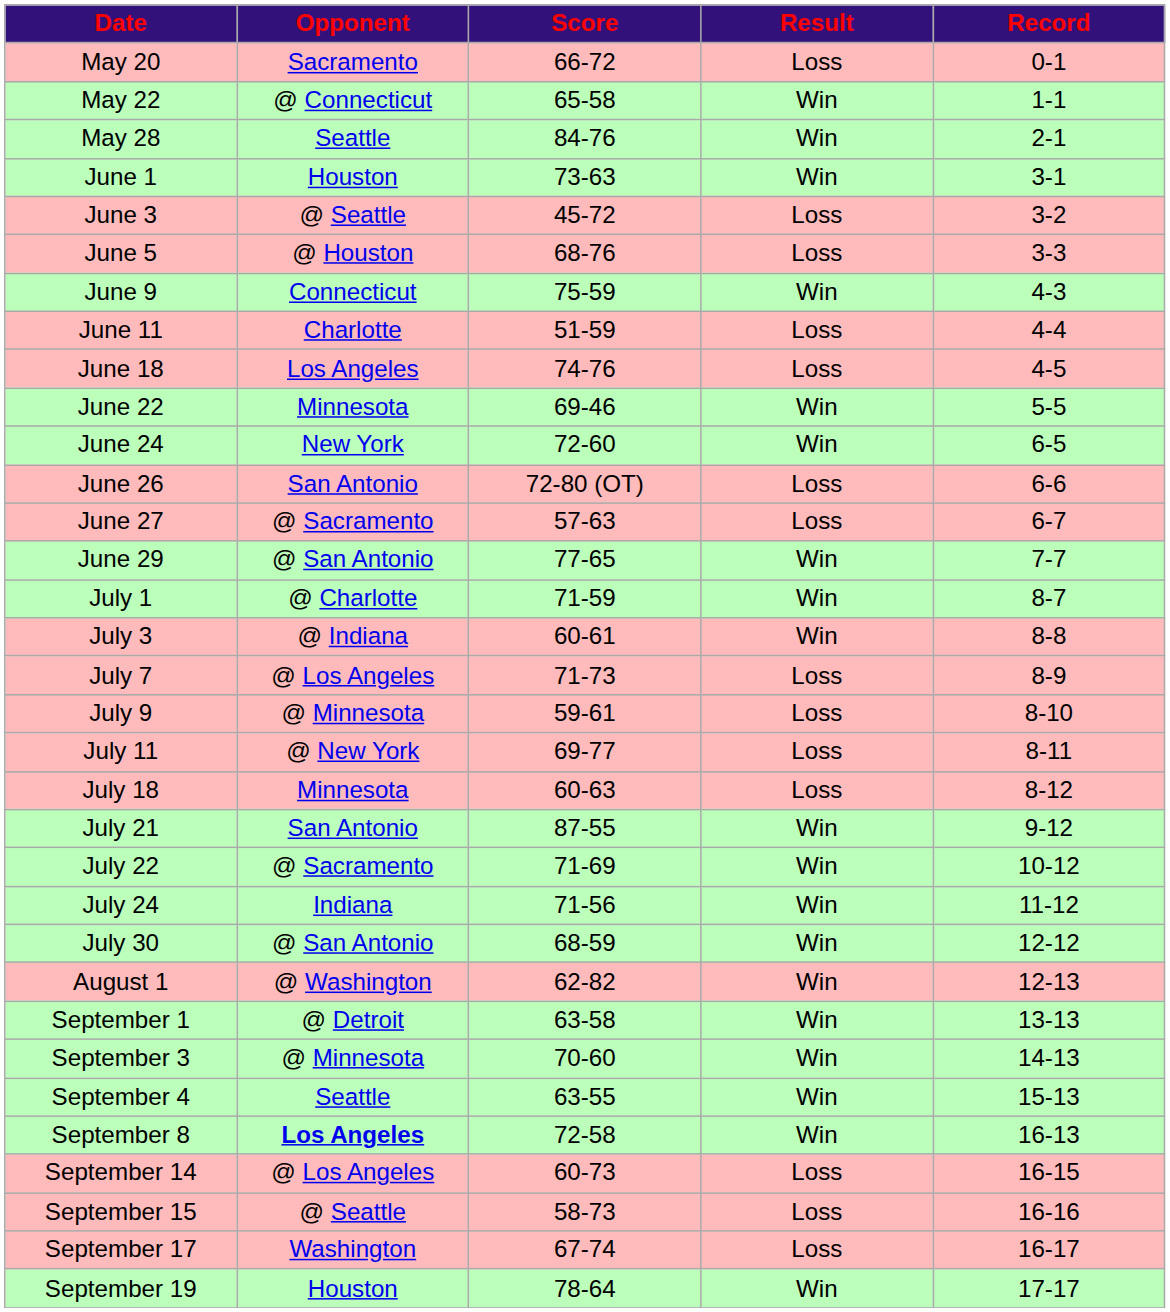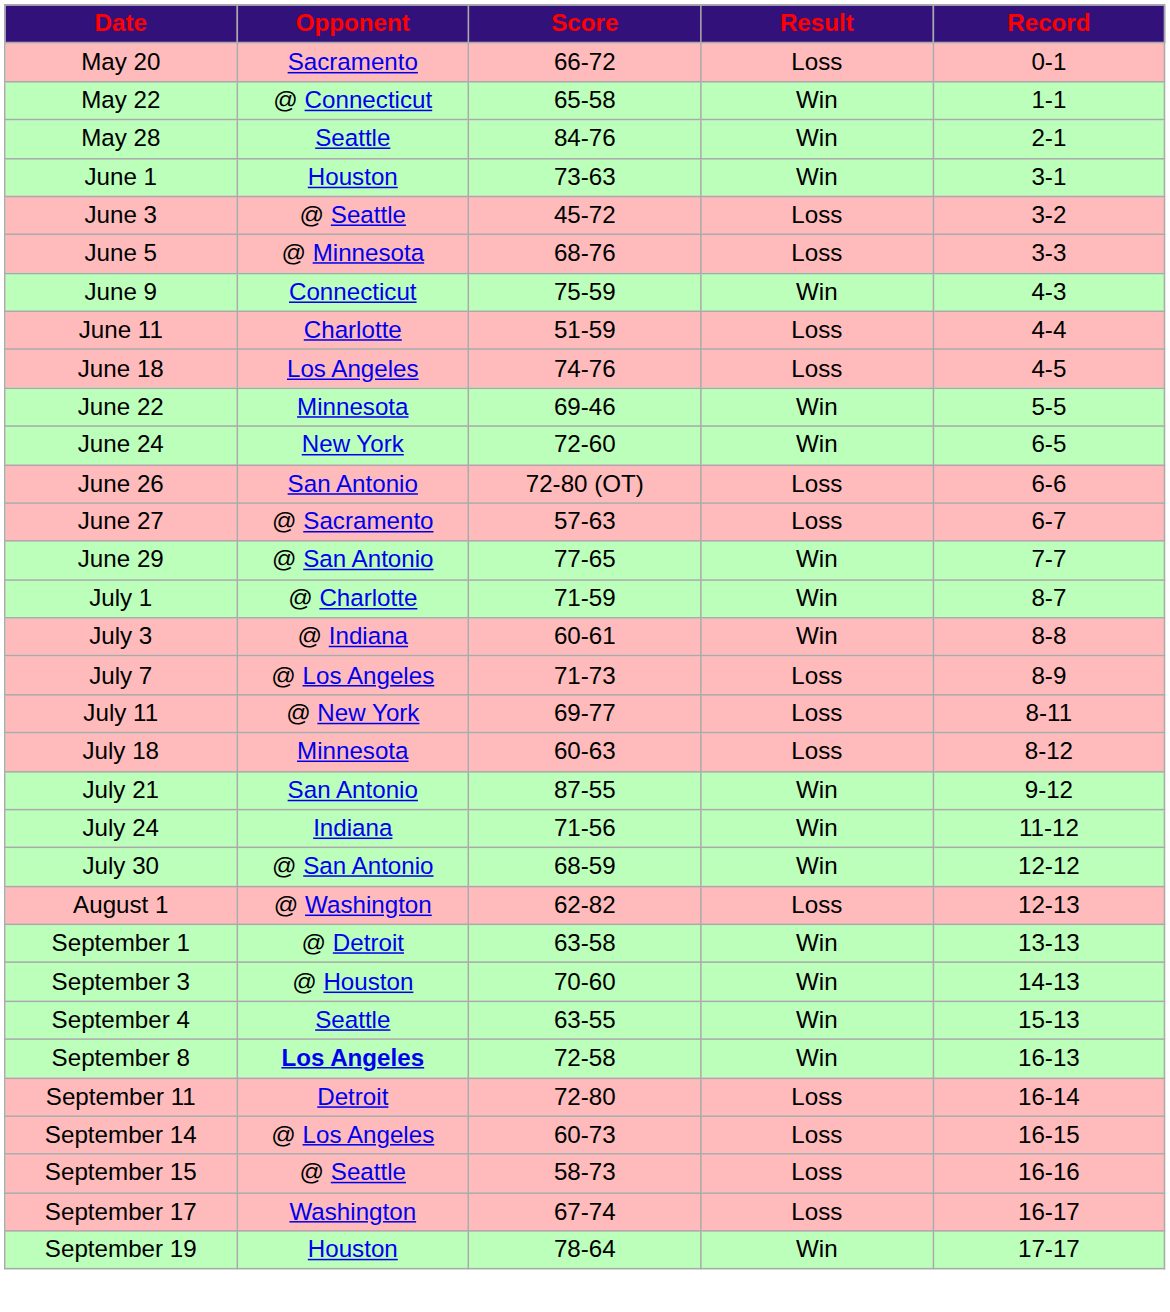June 5 | Opponent: @ Houston -> @ Minnesota
- row: July 9 | @ Minnesota | 59-61 | Loss | 8-10
- row: July 22 | @ Sacramento | 71-69 | Win | 10-12
August 1 | Result: Win -> Loss
September 3 | Opponent: @ Minnesota -> @ Houston
+ row: September 11 | Detroit | 72-80 | Loss | 16-14
